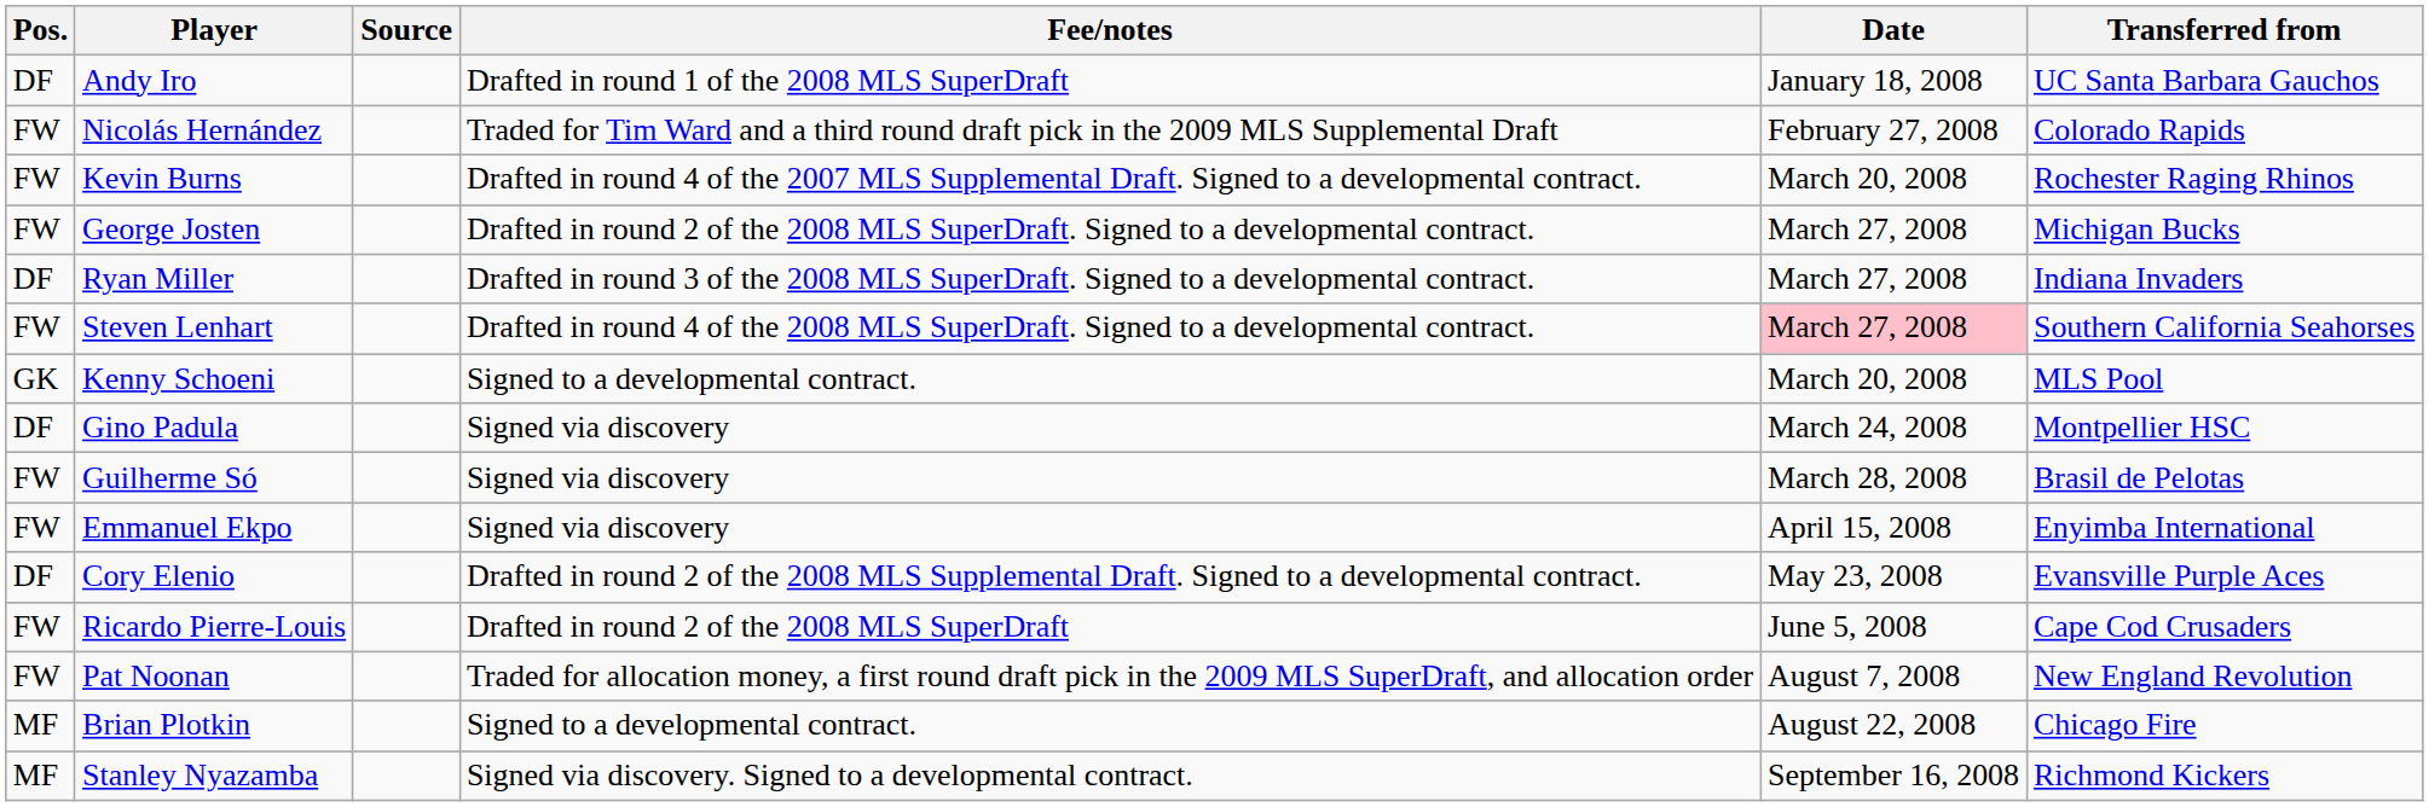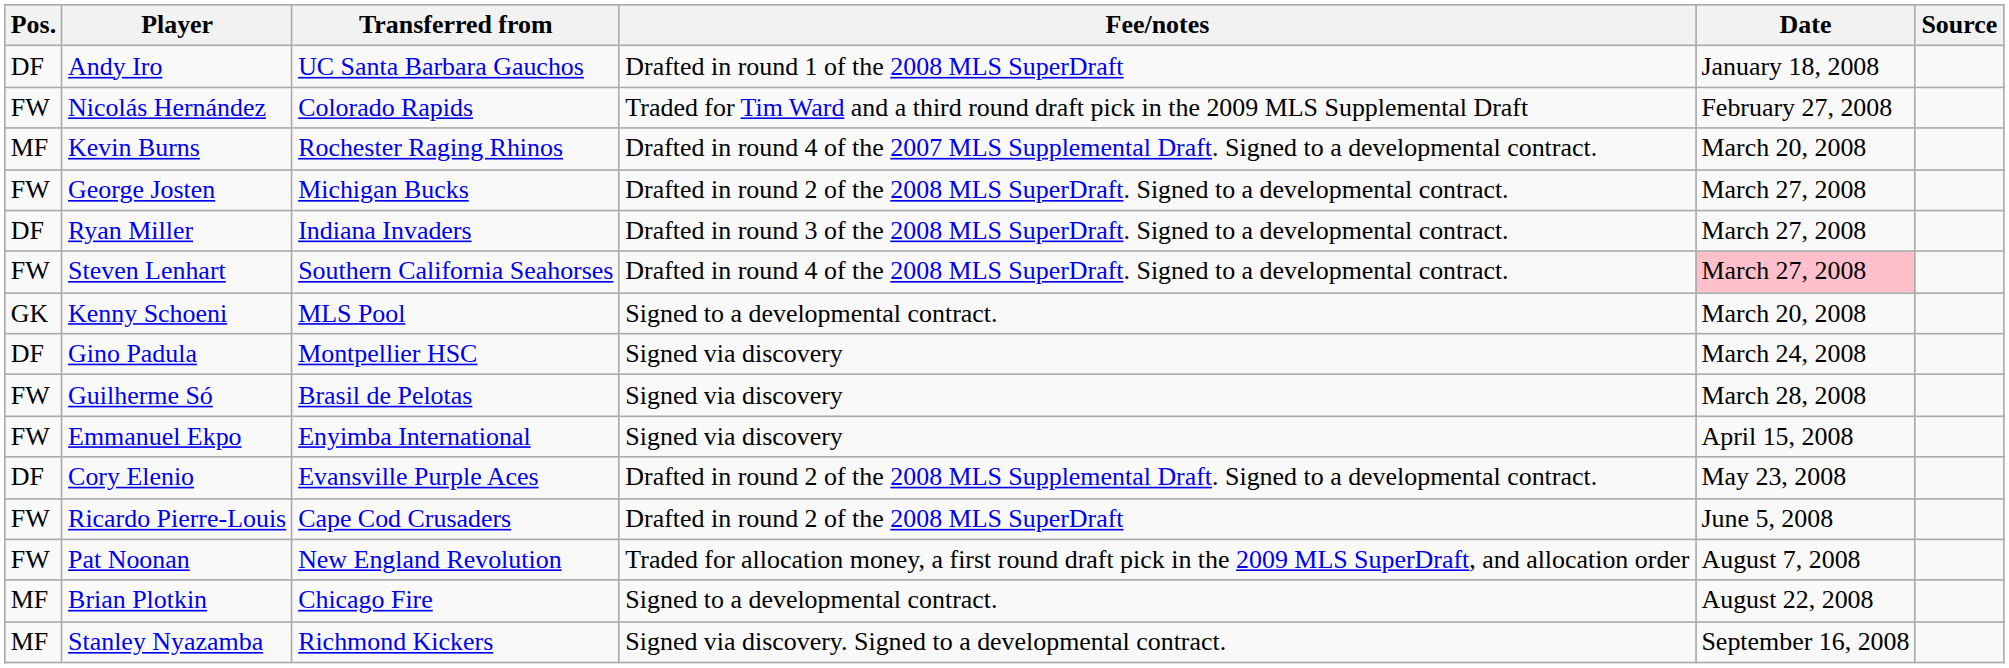columns swapped: Transferred from <-> Source
Kevin Burns | Pos.: FW -> MF
